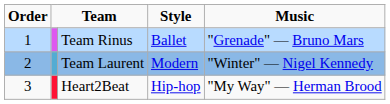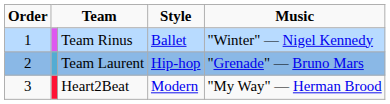Team Rinus | Music: "Grenade" — Bruno Mars -> "Winter" — Nigel Kennedy
Team Laurent | Style: Modern -> Hip-hop
Team Laurent | Music: "Winter" — Nigel Kennedy -> "Grenade" — Bruno Mars
Heart2Beat | Style: Hip-hop -> Modern
